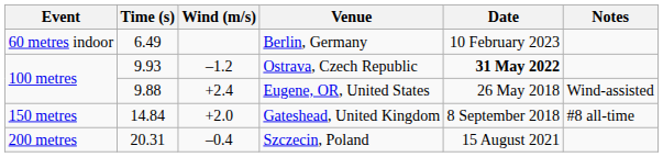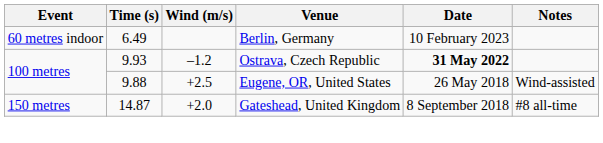Eugene, OR, United States | Wind (m/s): +2.4 -> +2.5
Gateshead, United Kingdom | Time (s): 14.84 -> 14.87
- row: 200 metres | 20.31 | –0.4 | Szczecin, Poland | 15 August 2021
